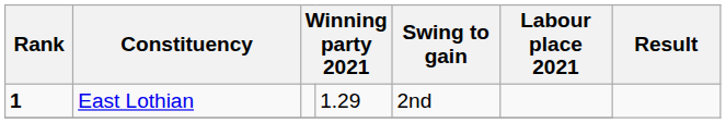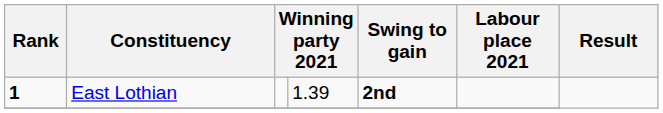East Lothian | column 4: 1.29 -> 1.39
East Lothian | Swing to gain: normal -> bold
